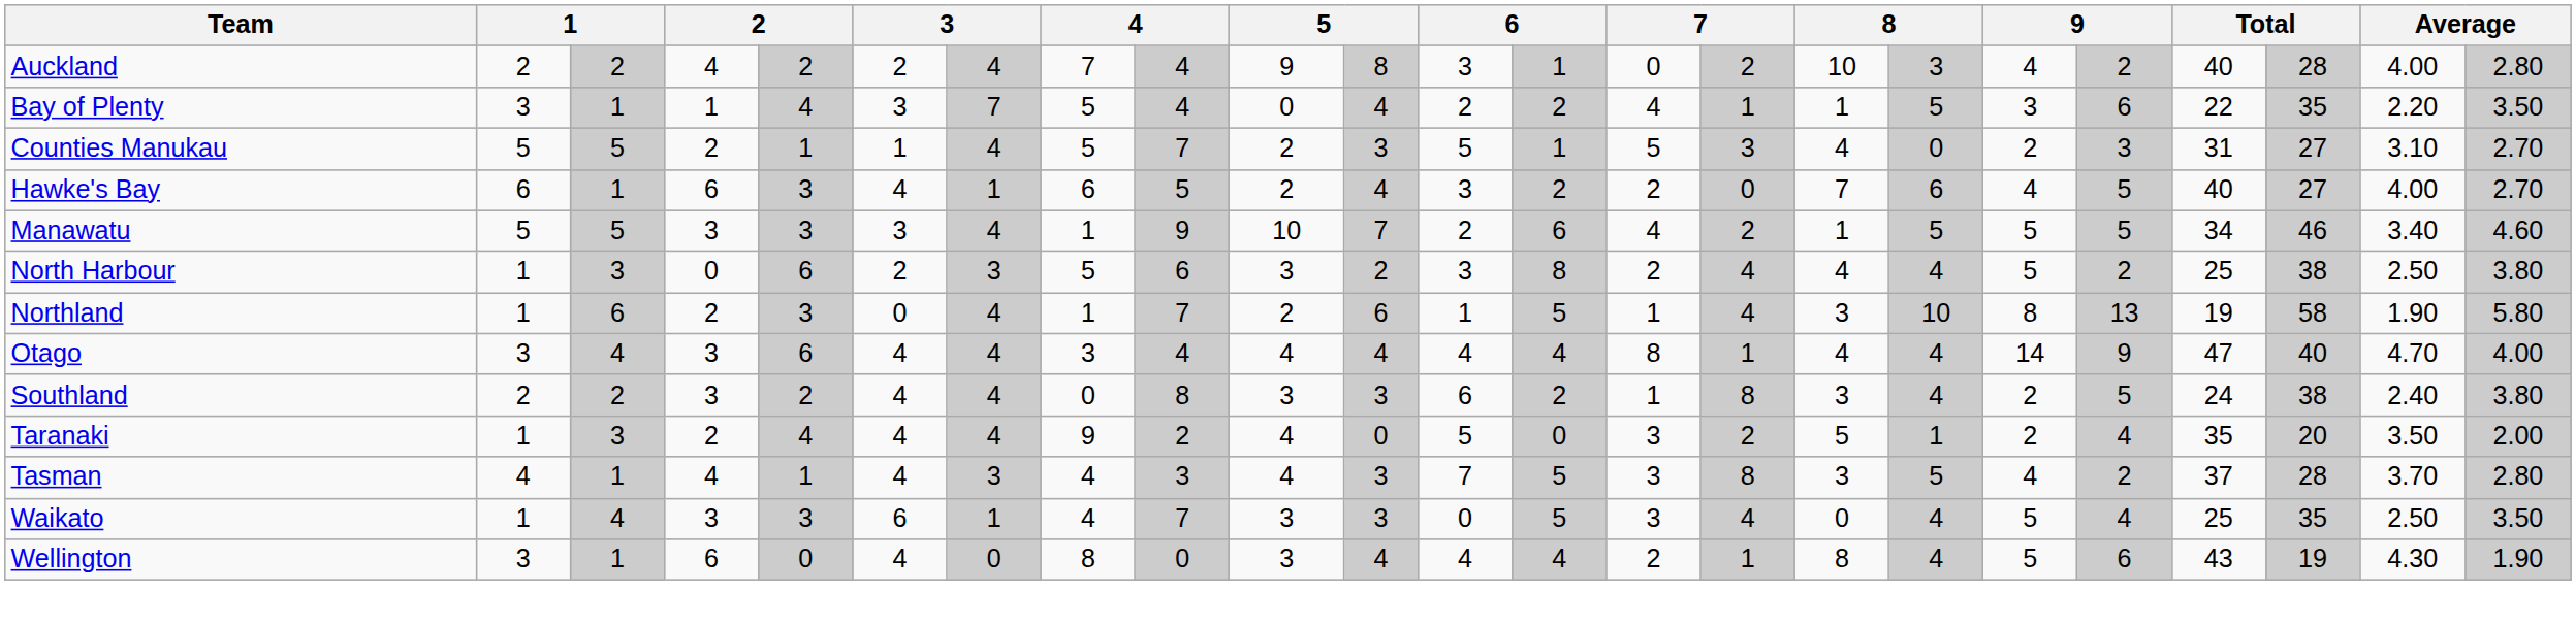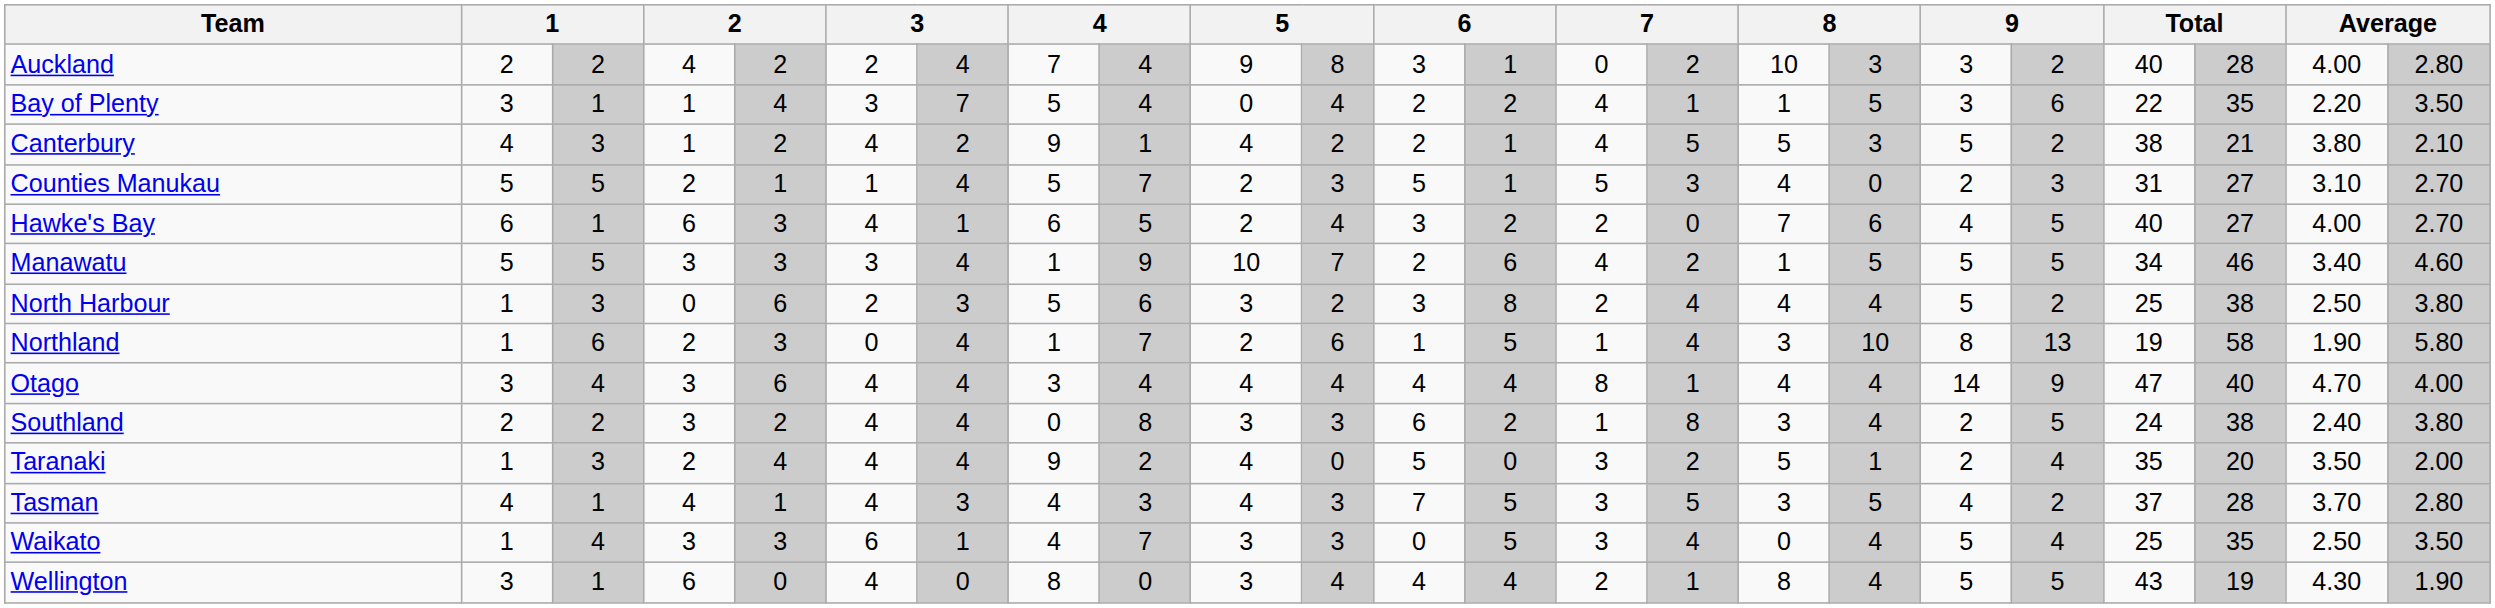Auckland | column 18: 4 -> 3
+ row: Canterbury | 4 | 3 | 1 | 2 | 4 | 2 | 9 | 1 | 4 | 2 | 2 | 1 | 4 | 5 | 5 | 3 | 5 | 2 | 38 | 21 | 3.80 | 2.10
Tasman | column 15: 8 -> 5
Wellington | column 19: 6 -> 5
